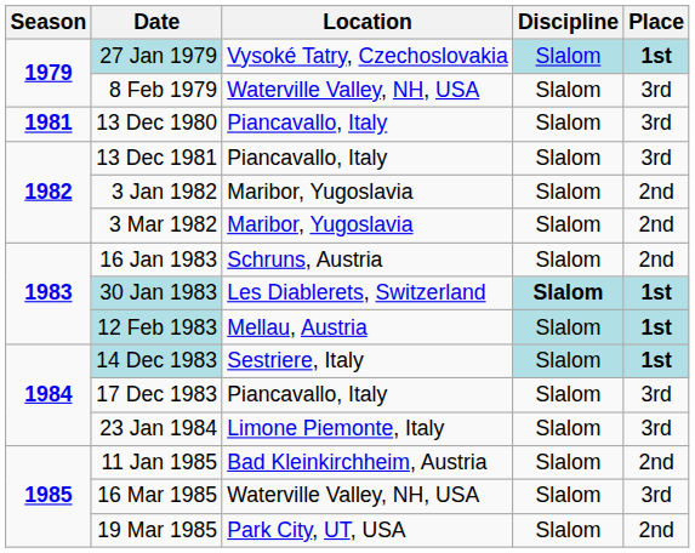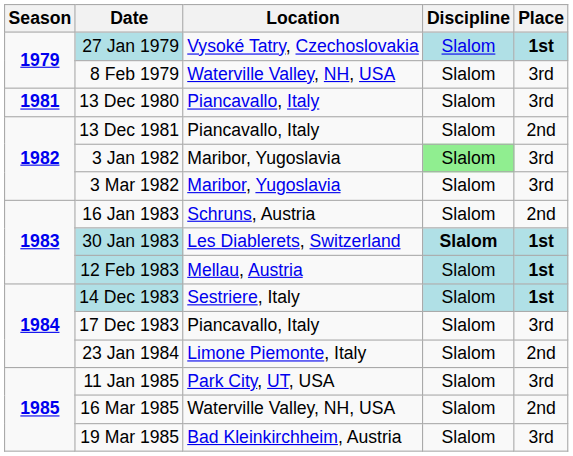13 Dec 1981 | Place: 3rd -> 2nd
3 Jan 1982 | Discipline: no background -> lightgreen background
3 Jan 1982 | Place: 2nd -> 3rd
3 Mar 1982 | Place: 2nd -> 3rd
23 Jan 1984 | Place: 3rd -> 2nd
11 Jan 1985 | Location: Bad Kleinkirchheim, Austria -> Park City, UT, USA
11 Jan 1985 | Place: 2nd -> 3rd
16 Mar 1985 | Place: 3rd -> 2nd
19 Mar 1985 | Location: Park City, UT, USA -> Bad Kleinkirchheim, Austria
19 Mar 1985 | Place: 2nd -> 3rd
